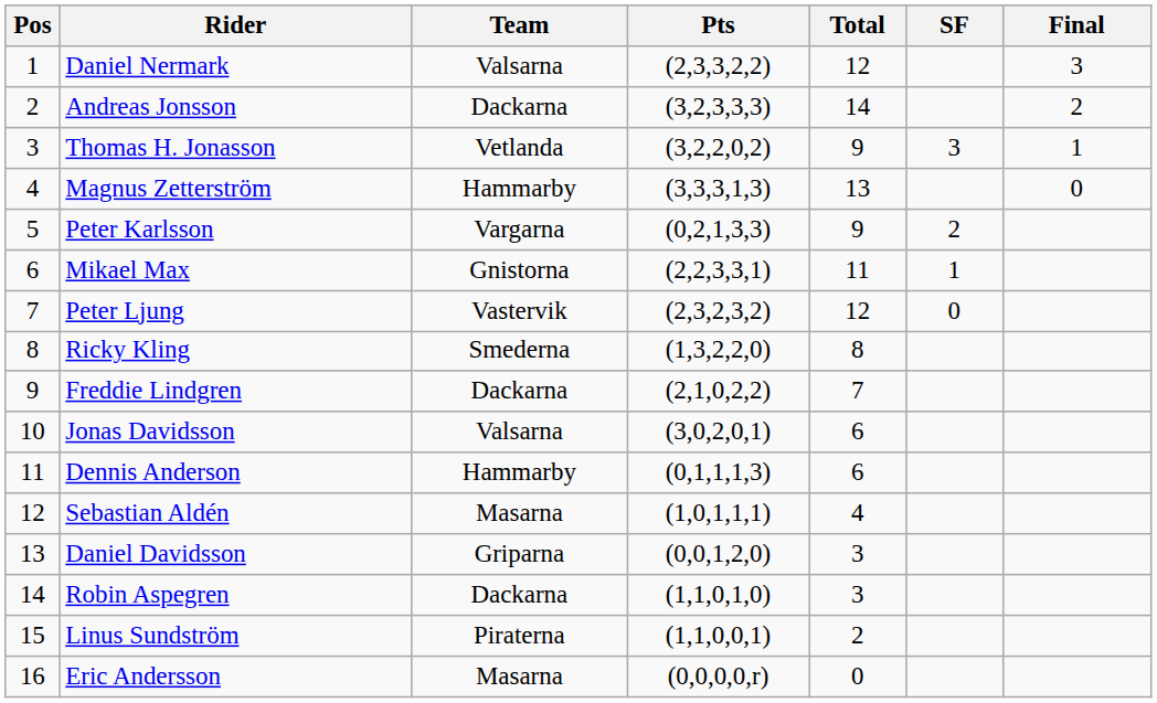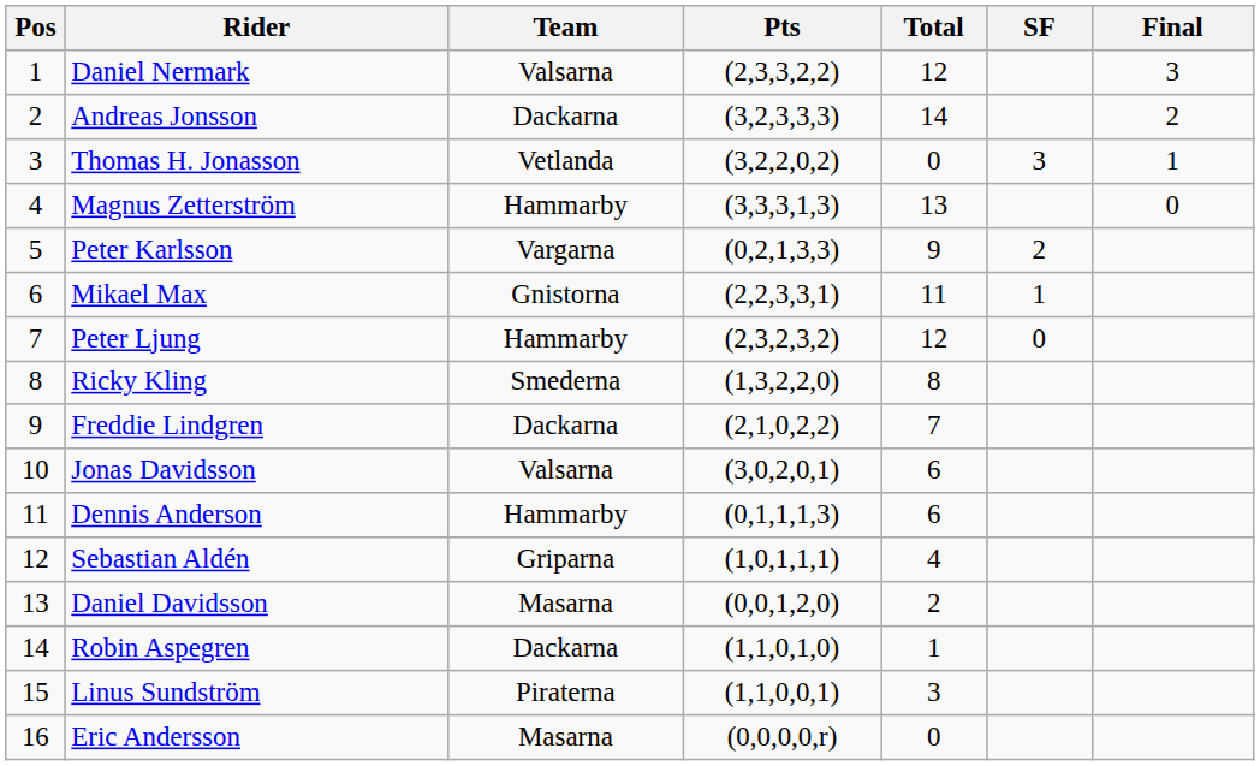Thomas H. Jonasson | Total: 9 -> 0
Peter Ljung | Team: Vastervik -> Hammarby
Sebastian Aldén | Team: Masarna -> Griparna
Daniel Davidsson | Team: Griparna -> Masarna
Daniel Davidsson | Total: 3 -> 2
Robin Aspegren | Total: 3 -> 1
Linus Sundström | Total: 2 -> 3
